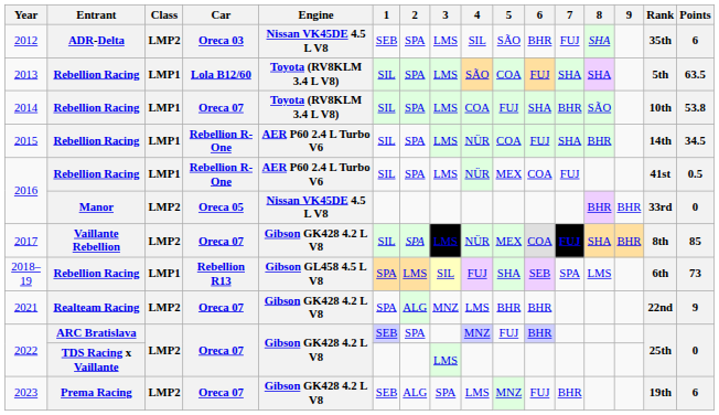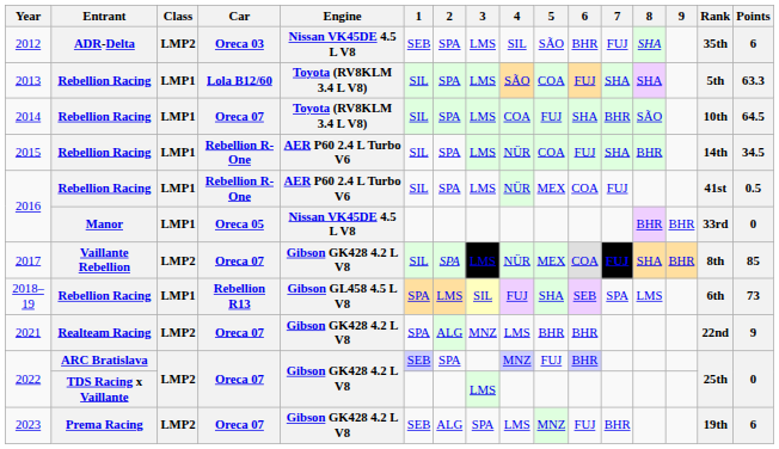2013 | Points: 63.5 -> 63.3
2014 | Points: 53.8 -> 64.5
2016 / Manor | Class: LMP2 -> LMP1
